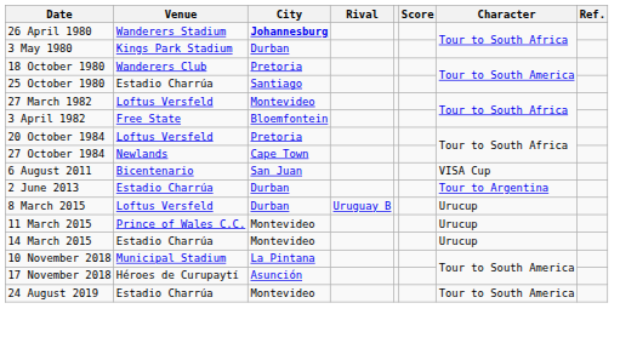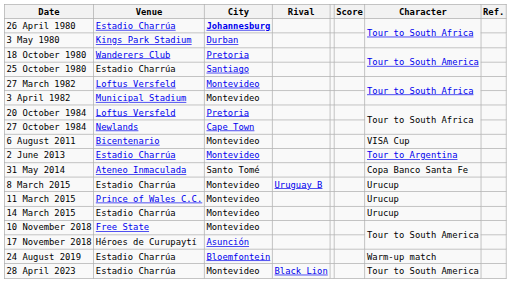26 April 1980 | Venue: Wanderers Stadium -> Estadio Charrúa
3 April 1982 | Venue: Free State -> Municipal Stadium
3 April 1982 | City: Bloemfontein -> Montevideo
6 August 2011 | City: San Juan -> Montevideo
2 June 2013 | City: Durban -> Montevideo
+ row: 31 May 2014 | Ateneo Inmaculada | Santo Tomé | Copa Banco Santa Fe
8 March 2015 | Venue: Loftus Versfeld -> Estadio Charrúa
8 March 2015 | City: Durban -> Montevideo
10 November 2018 | Venue: Municipal Stadium -> Free State
10 November 2018 | City: La Pintana -> Montevideo
24 August 2019 | City: Montevideo -> Bloemfontein
24 August 2019 | Character: Tour to South America -> Warm-up match
+ row: 28 April 2023 | Estadio Charrúa | Montevideo | Black Lion | Tour to South America
